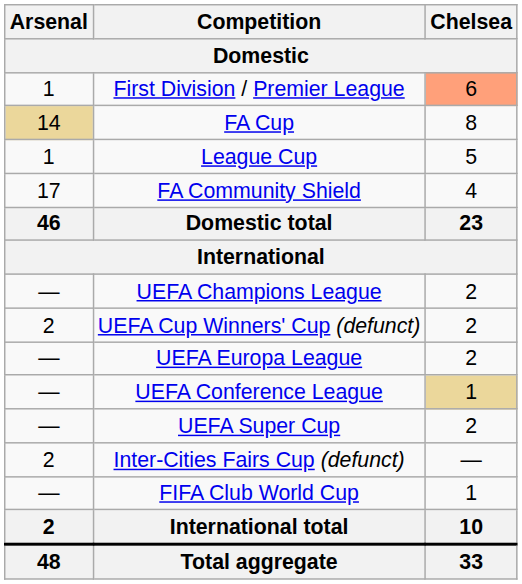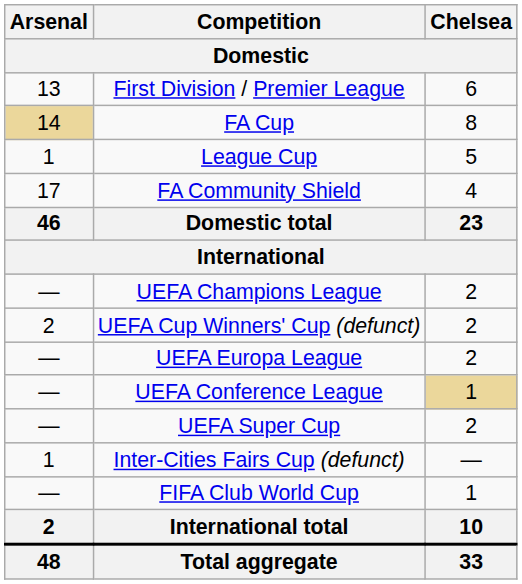First Division / Premier League | Arsenal: 1 -> 13
First Division / Premier League | Chelsea: lightsalmon background -> no background
Inter-Cities Fairs Cup (defunct) | Arsenal: 2 -> 1
